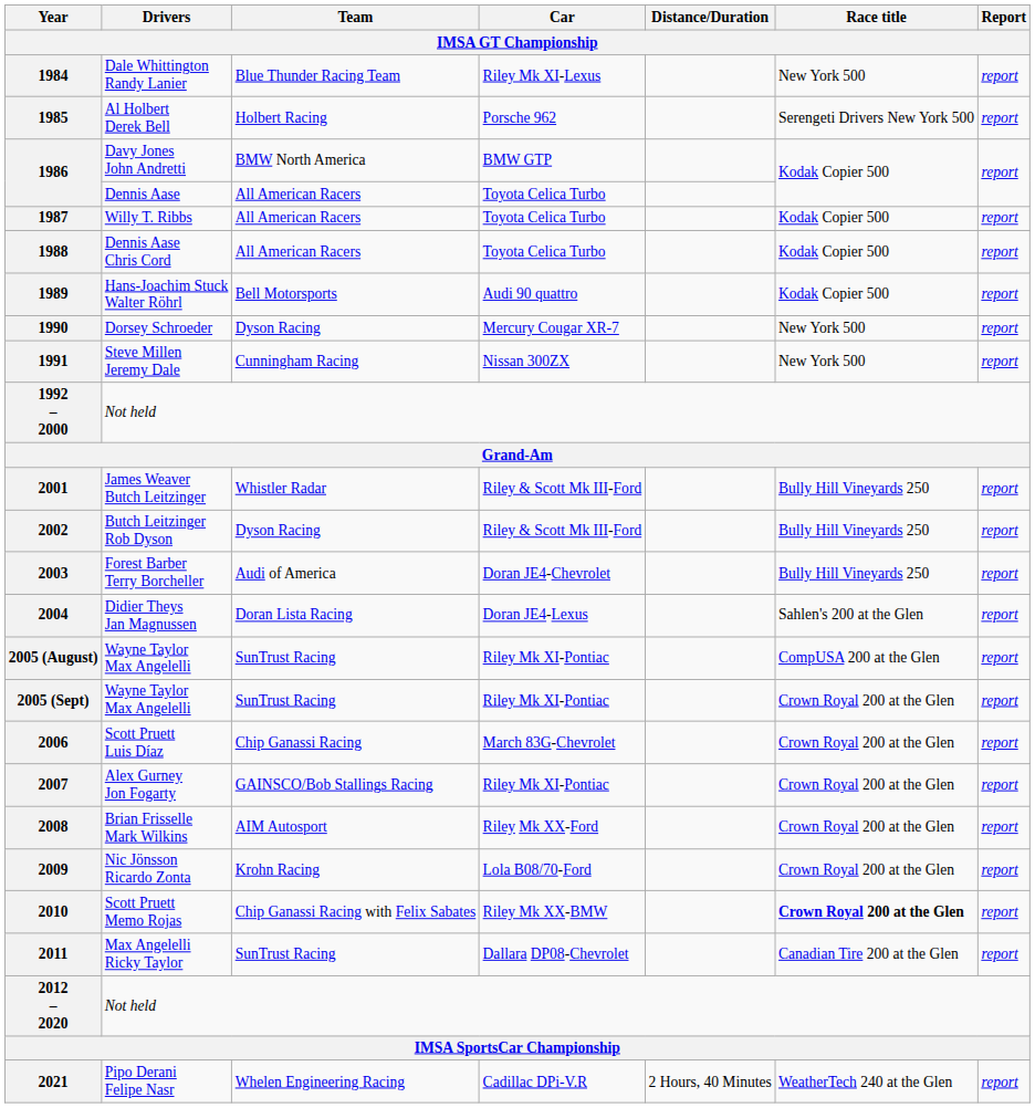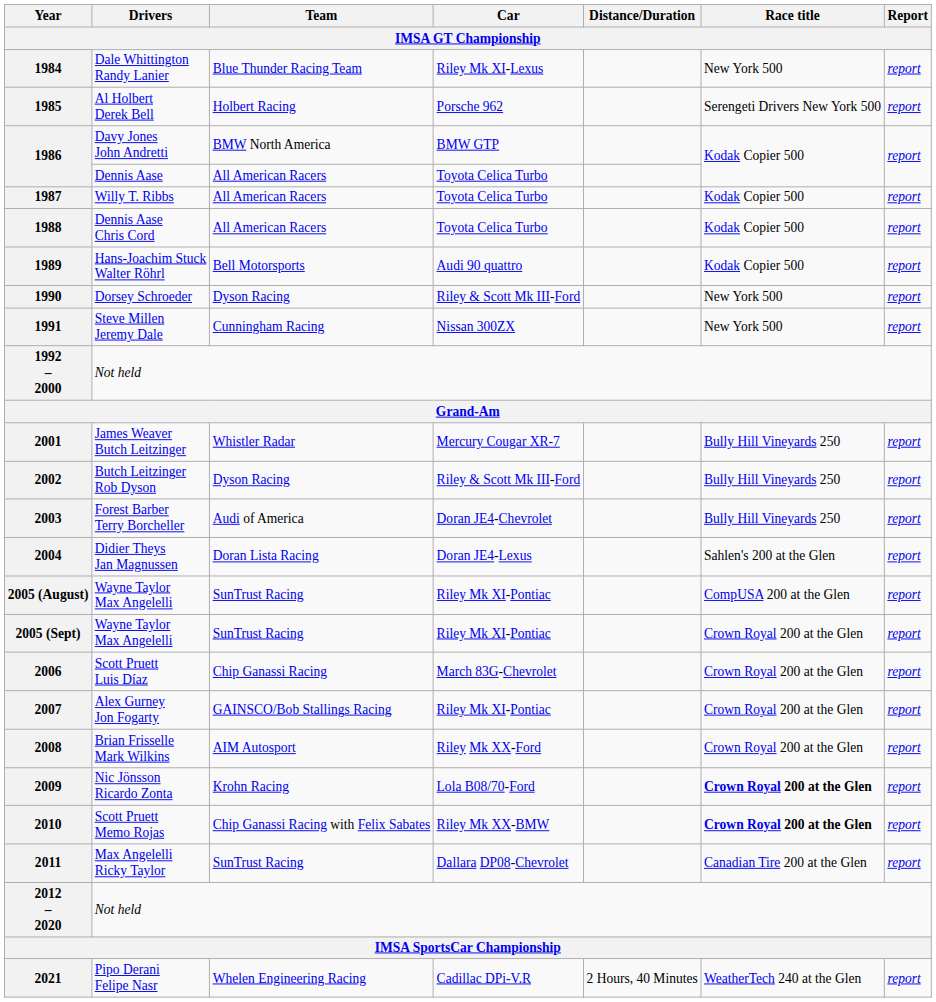1990 | Car: Mercury Cougar XR-7 -> Riley & Scott Mk III-Ford
2001 | Car: Riley & Scott Mk III-Ford -> Mercury Cougar XR-7
2009 | Race title: normal -> bold
